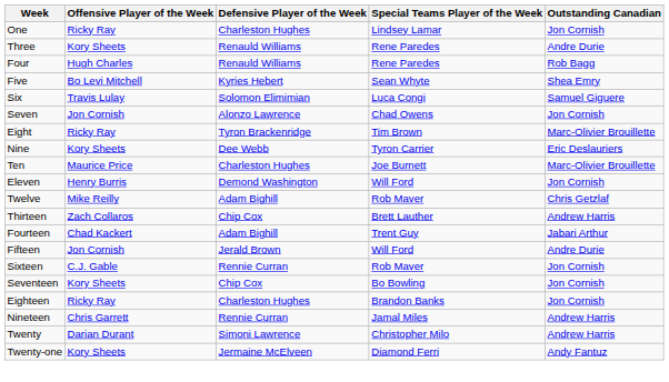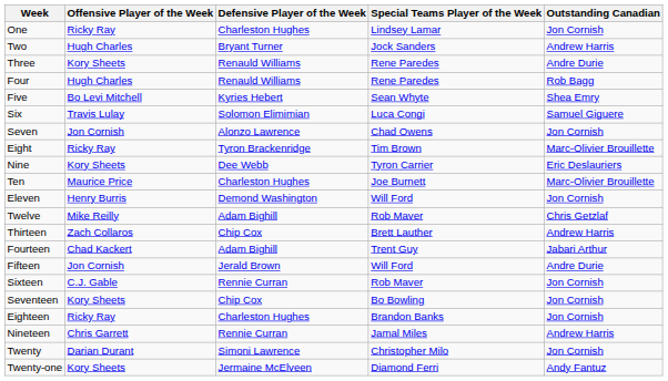+ row: Two | Hugh Charles | Bryant Turner | Jock Sanders | Andrew Harris
Twenty | Outstanding Canadian: Andrew Harris -> Jon Cornish
